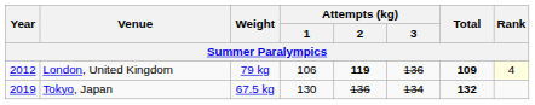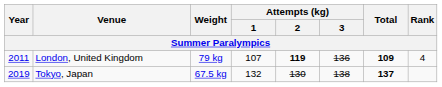London, United Kingdom | Year: 2012 -> 2011
London, United Kingdom | Attempts (kg) / 1: 106 -> 107
London, United Kingdom | Rank: lightyellow background -> no background
Tokyo, Japan | Attempts (kg) / 1: 130 -> 132
Tokyo, Japan | Attempts (kg) / 2: 136 -> 130
Tokyo, Japan | Attempts (kg) / 3: 134 -> 138
Tokyo, Japan | Total: 132 -> 137
